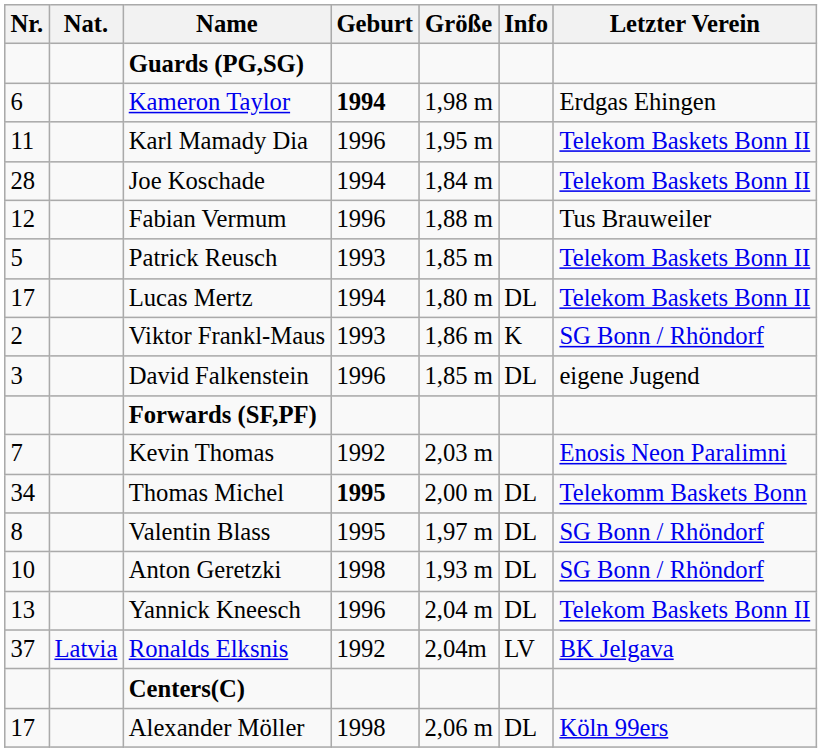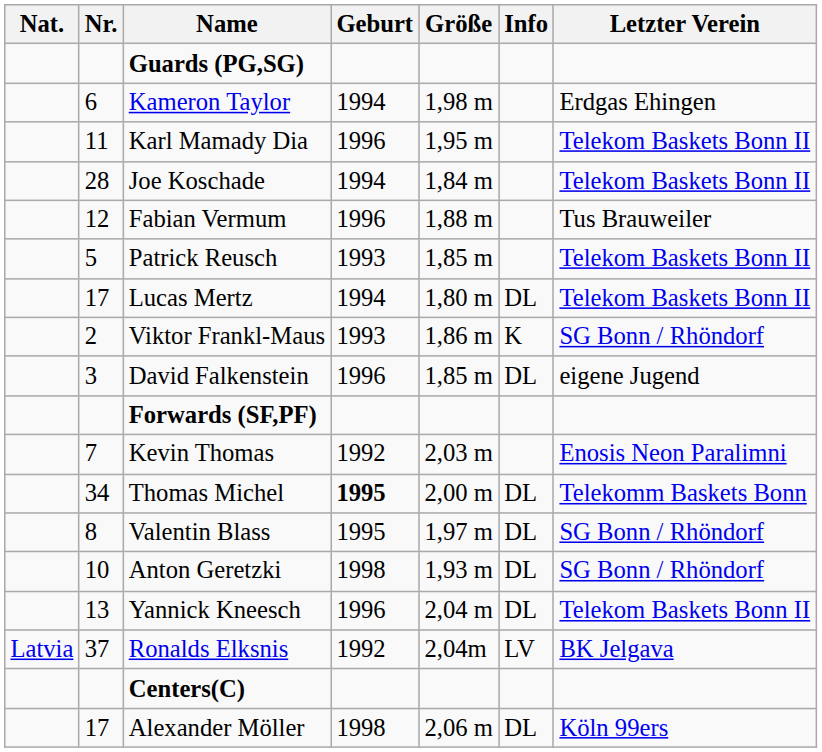columns swapped: Nr. <-> Nat.
Kameron Taylor | Geburt: bold -> normal
